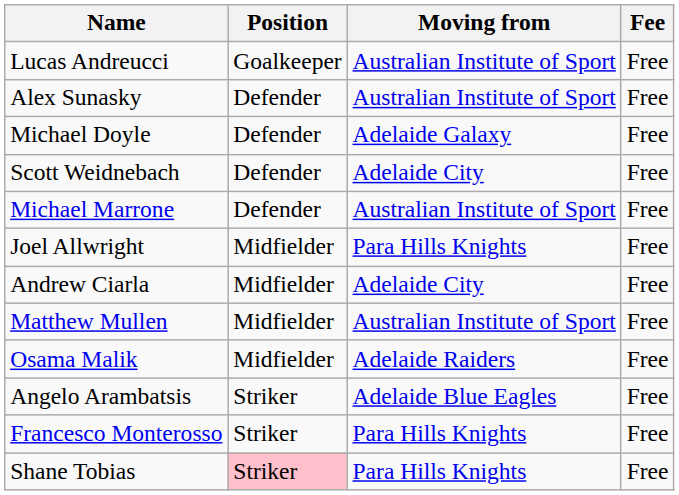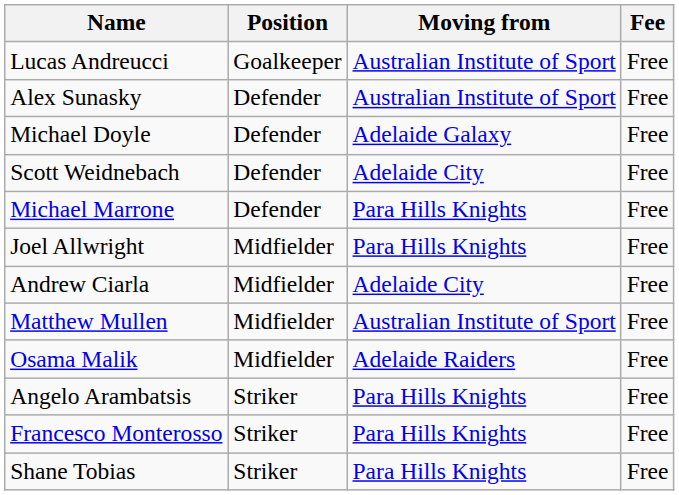Michael Marrone | Moving from: Australian Institute of Sport -> Para Hills Knights
Angelo Arambatsis | Moving from: Adelaide Blue Eagles -> Para Hills Knights
Shane Tobias | Position: pink background -> no background
